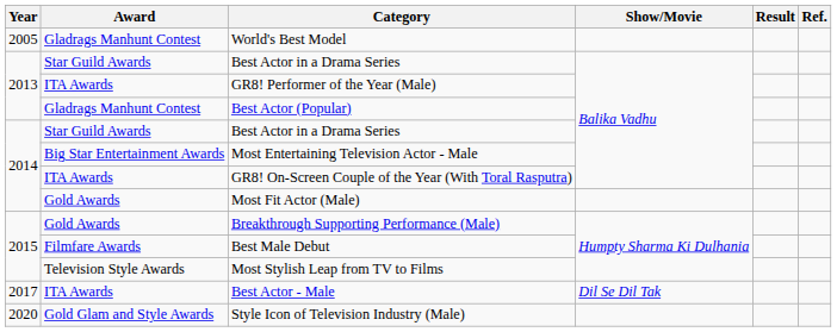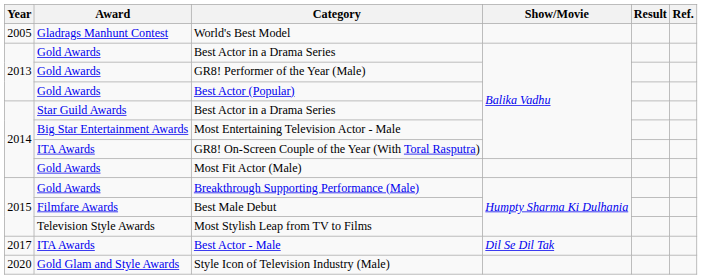2013 / Best Actor in a Drama Series | Award: Star Guild Awards -> Gold Awards
GR8! Performer of the Year (Male) | Award: ITA Awards -> Gold Awards
Best Actor (Popular) | Award: Gladrags Manhunt Contest -> Gold Awards
